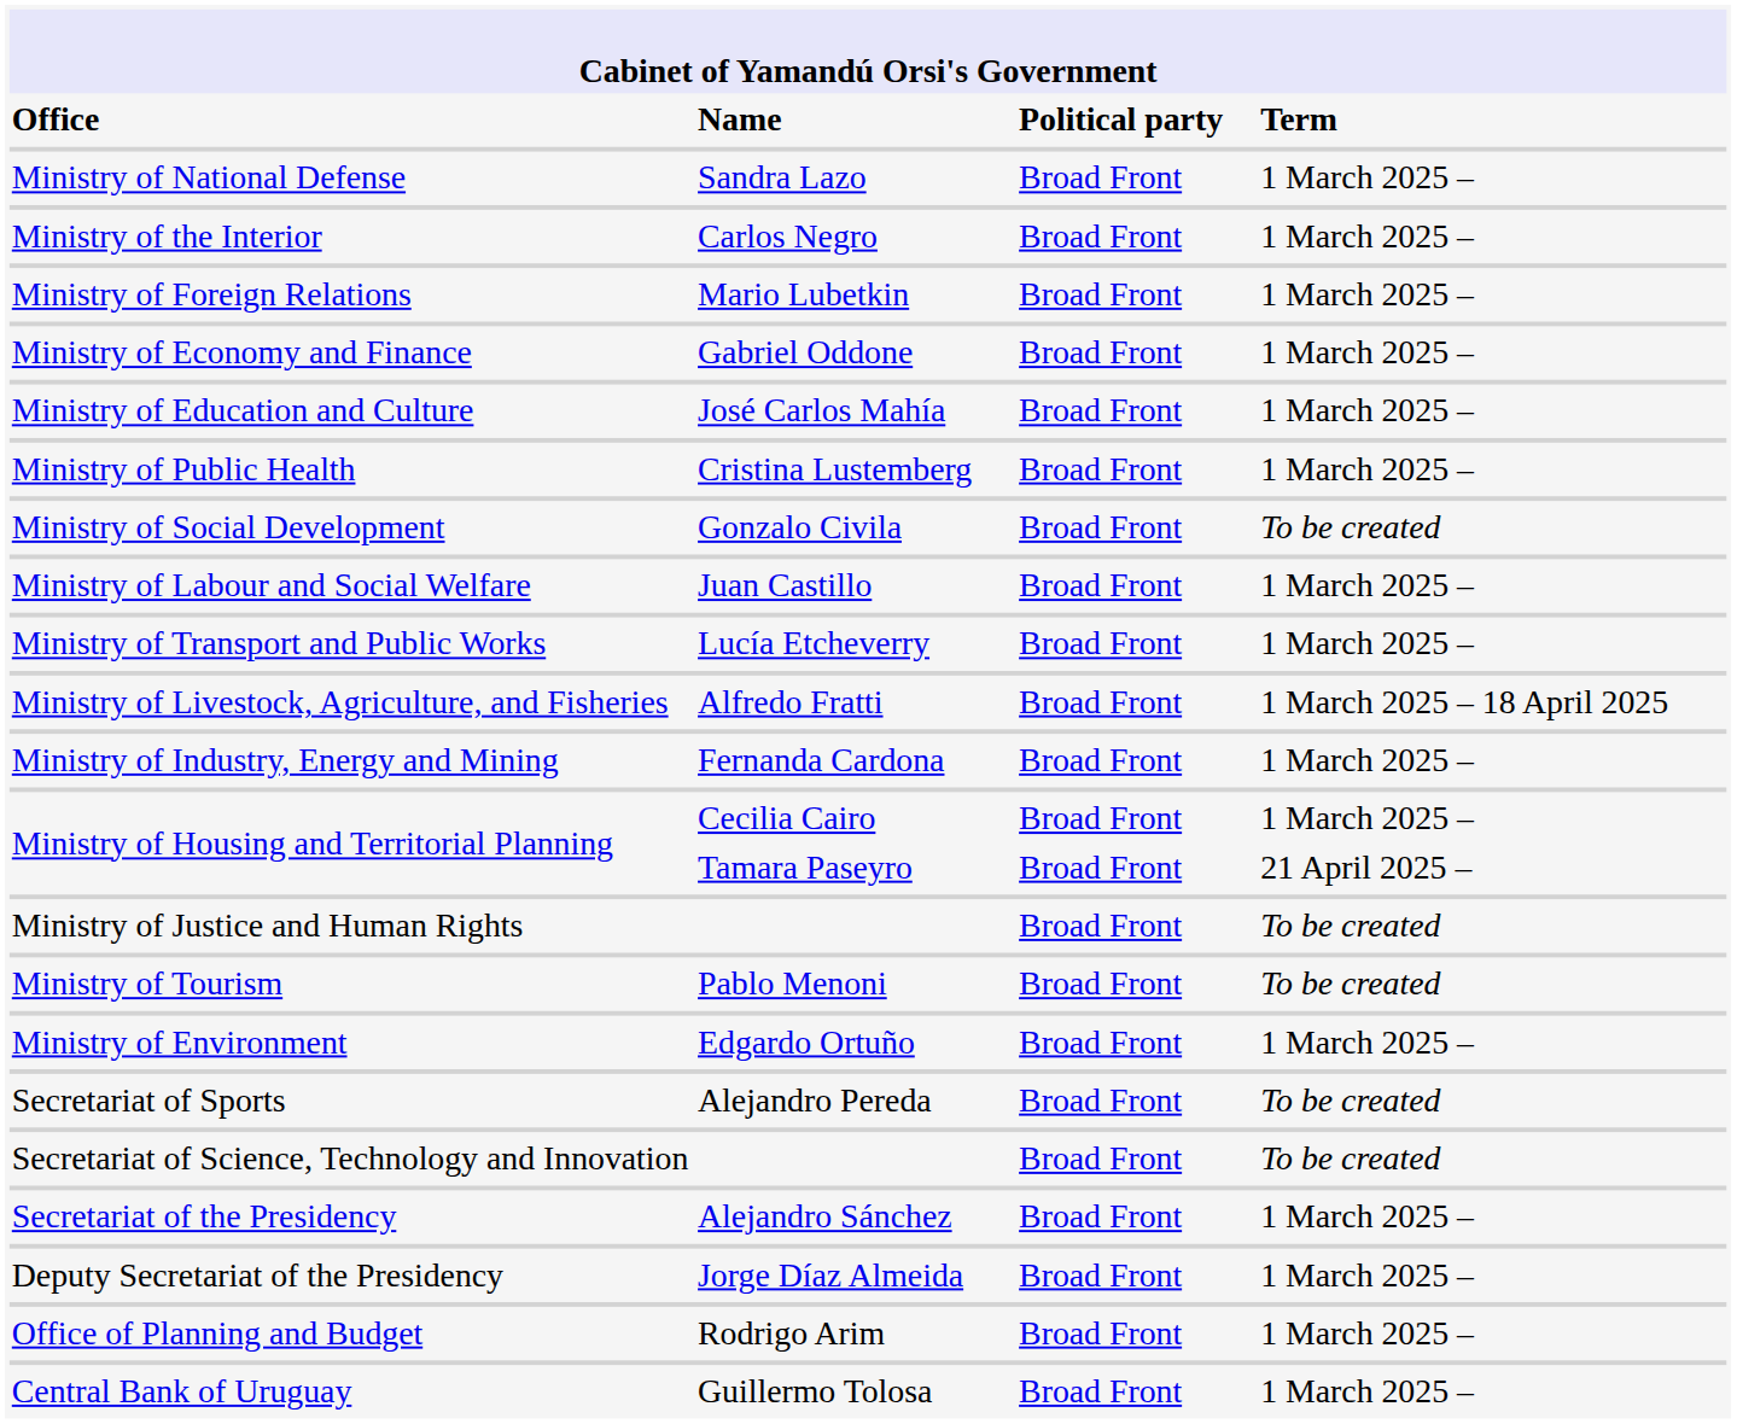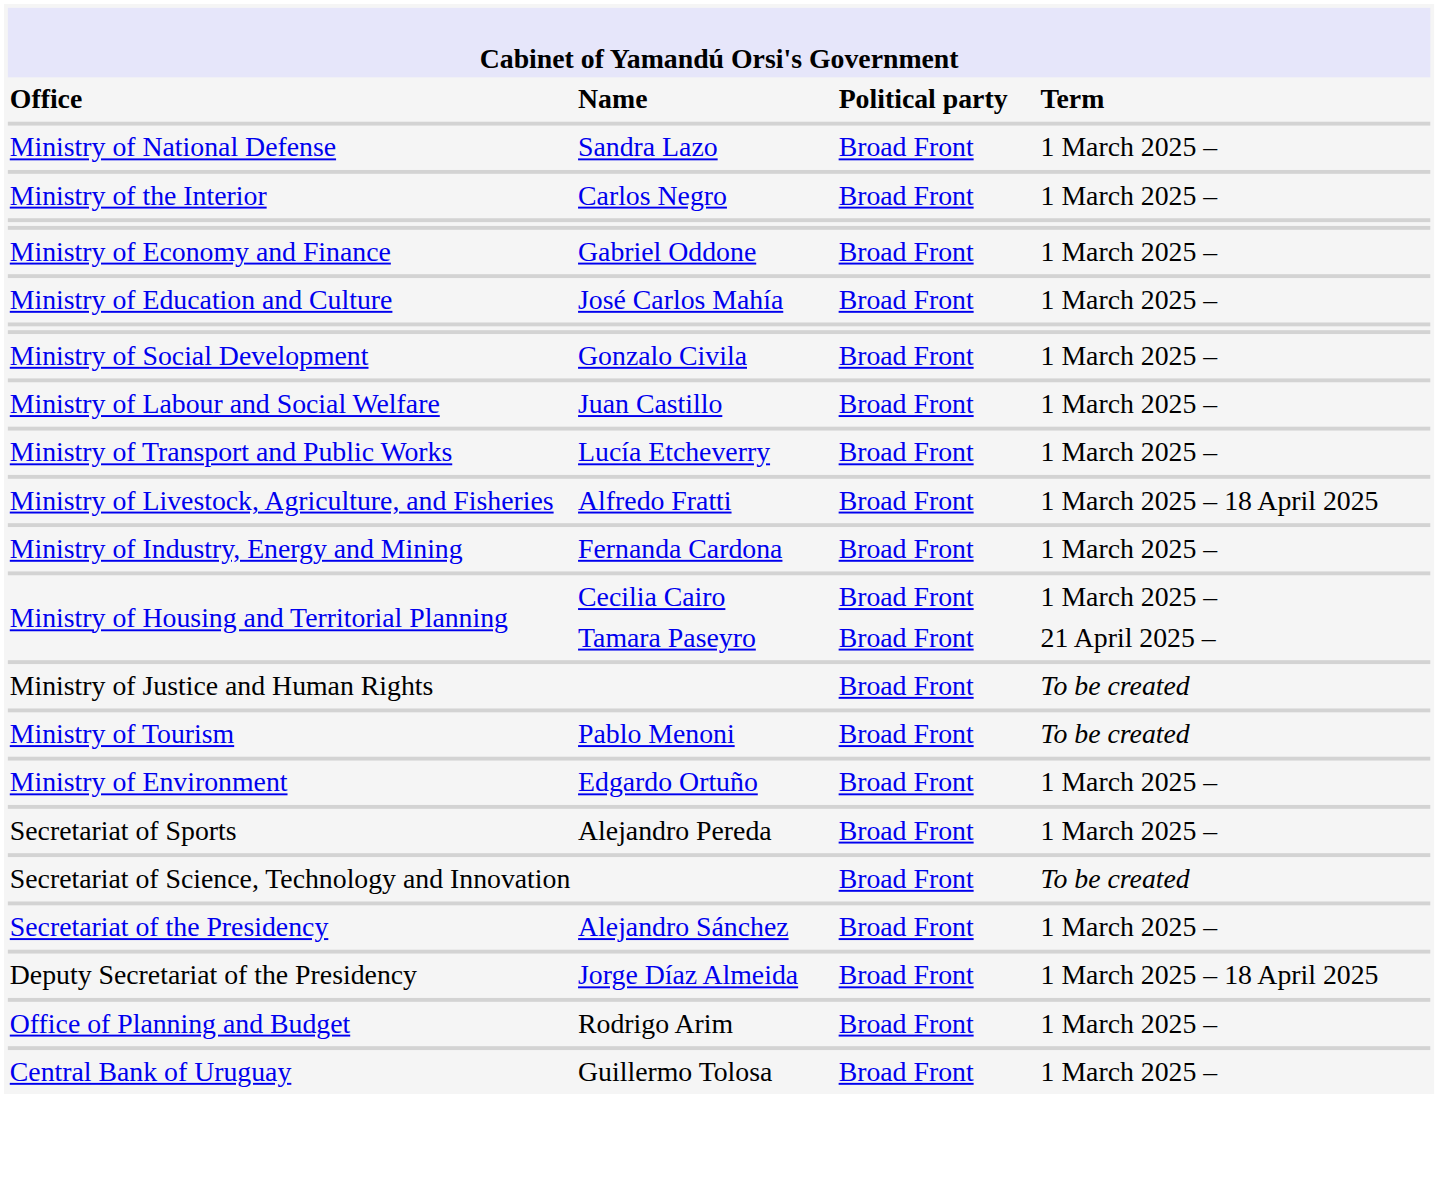- row: Ministry of Foreign Relations | Mario Lubetkin | Broad Front | 1 March 2025 –
- row: Ministry of Public Health | Cristina Lustemberg | Broad Front | 1 March 2025 –
Ministry of Social Development | column 4: To be created -> 1 March 2025 –
Secretariat of Sports | column 4: To be created -> 1 March 2025 –
Deputy Secretariat of the Presidency | column 4: 1 March 2025 – -> 1 March 2025 – 18 April 2025
